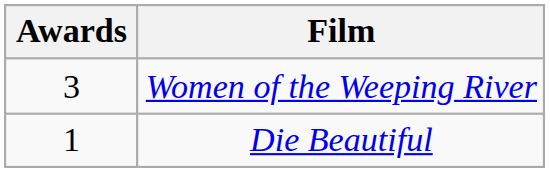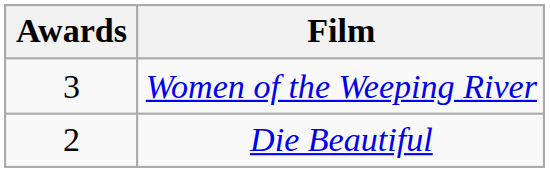Die Beautiful | Awards: 1 -> 2
